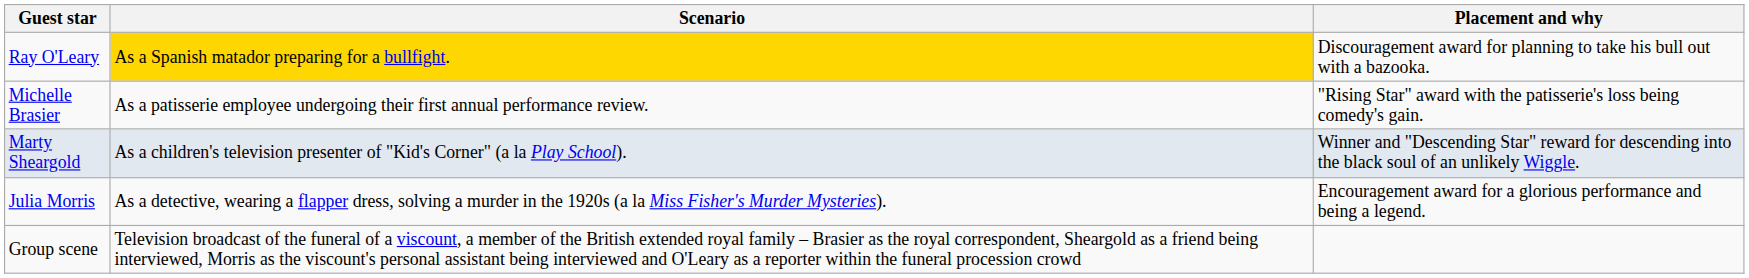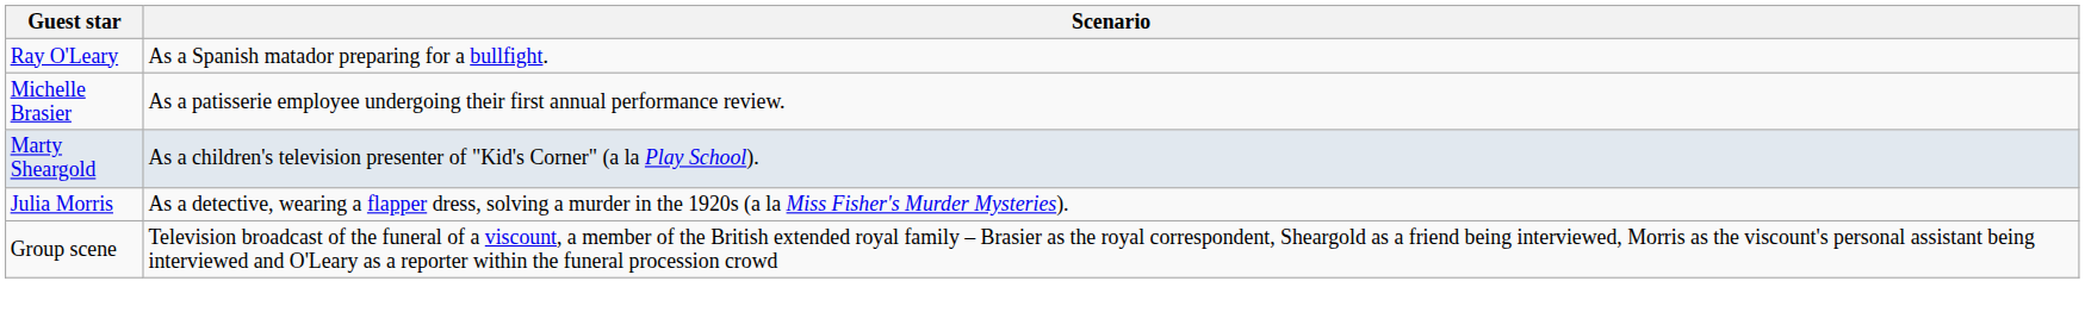- column: Placement and why | Discouragement award for planning to take his bull out with a bazooka. | "Rising Star" award with the patisserie's loss being comedy's gain. | Winner and "Descending Star" reward for descending into the black soul of an unlikely Wiggle. | Encouragement award for a glorious performance and being a legend.
Ray O'Leary | Scenario: gold background -> no background
